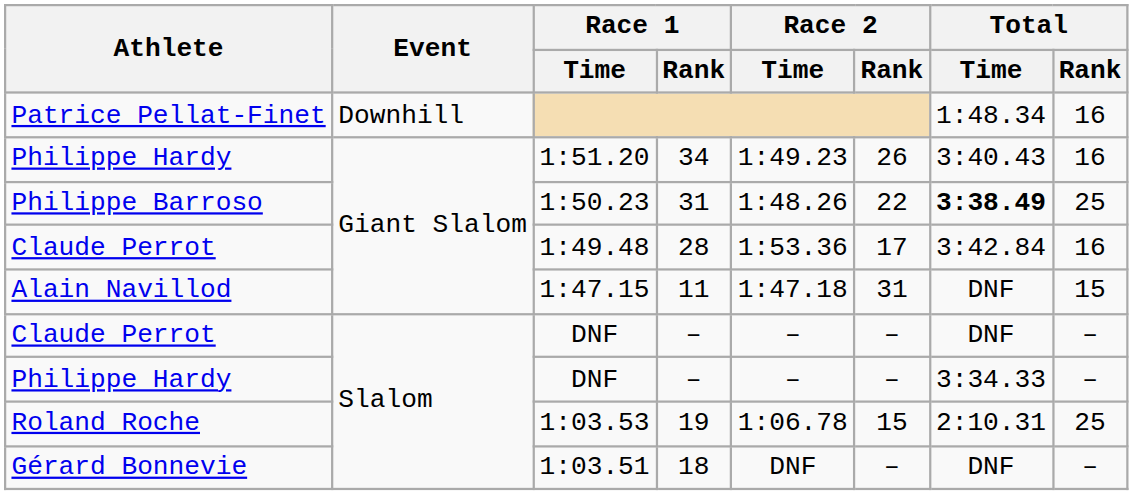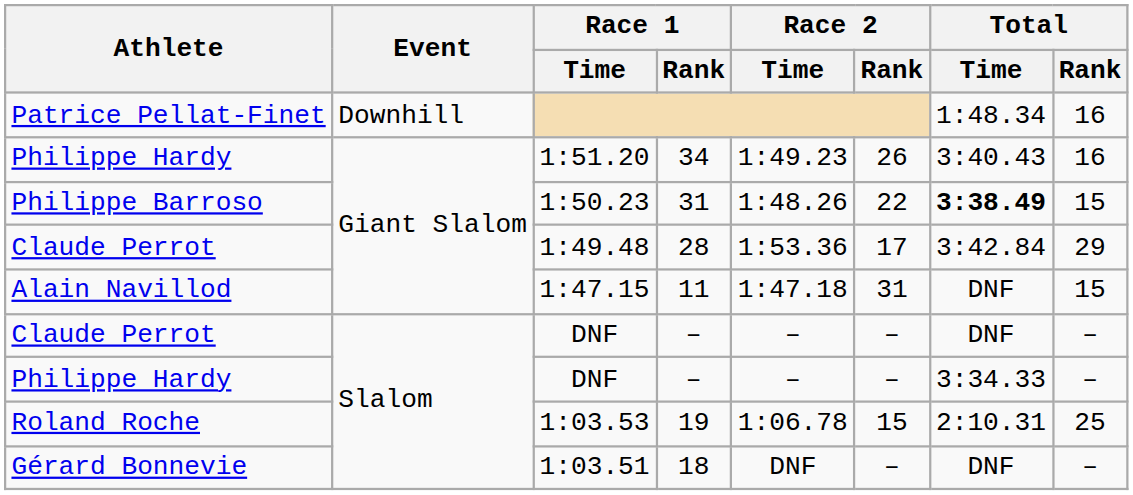1:50.23 | Total / Rank: 25 -> 15
1:49.48 | Total / Rank: 16 -> 29
